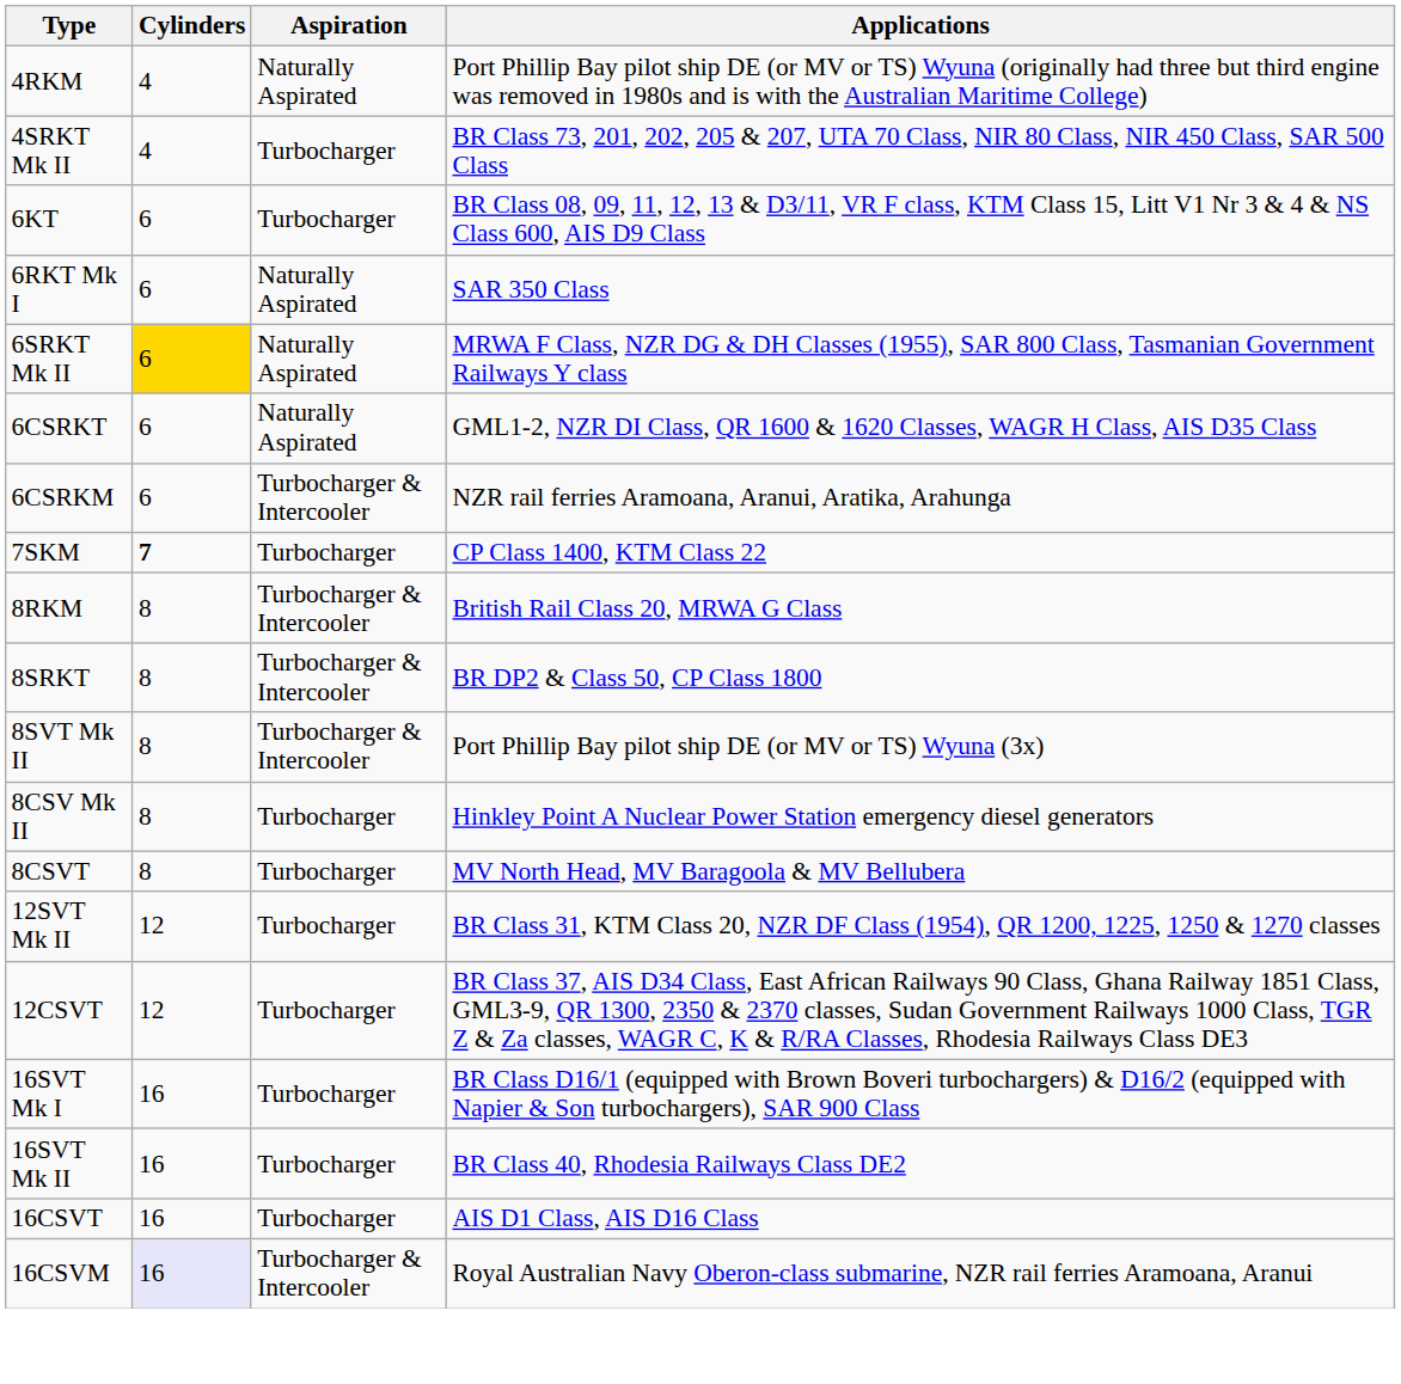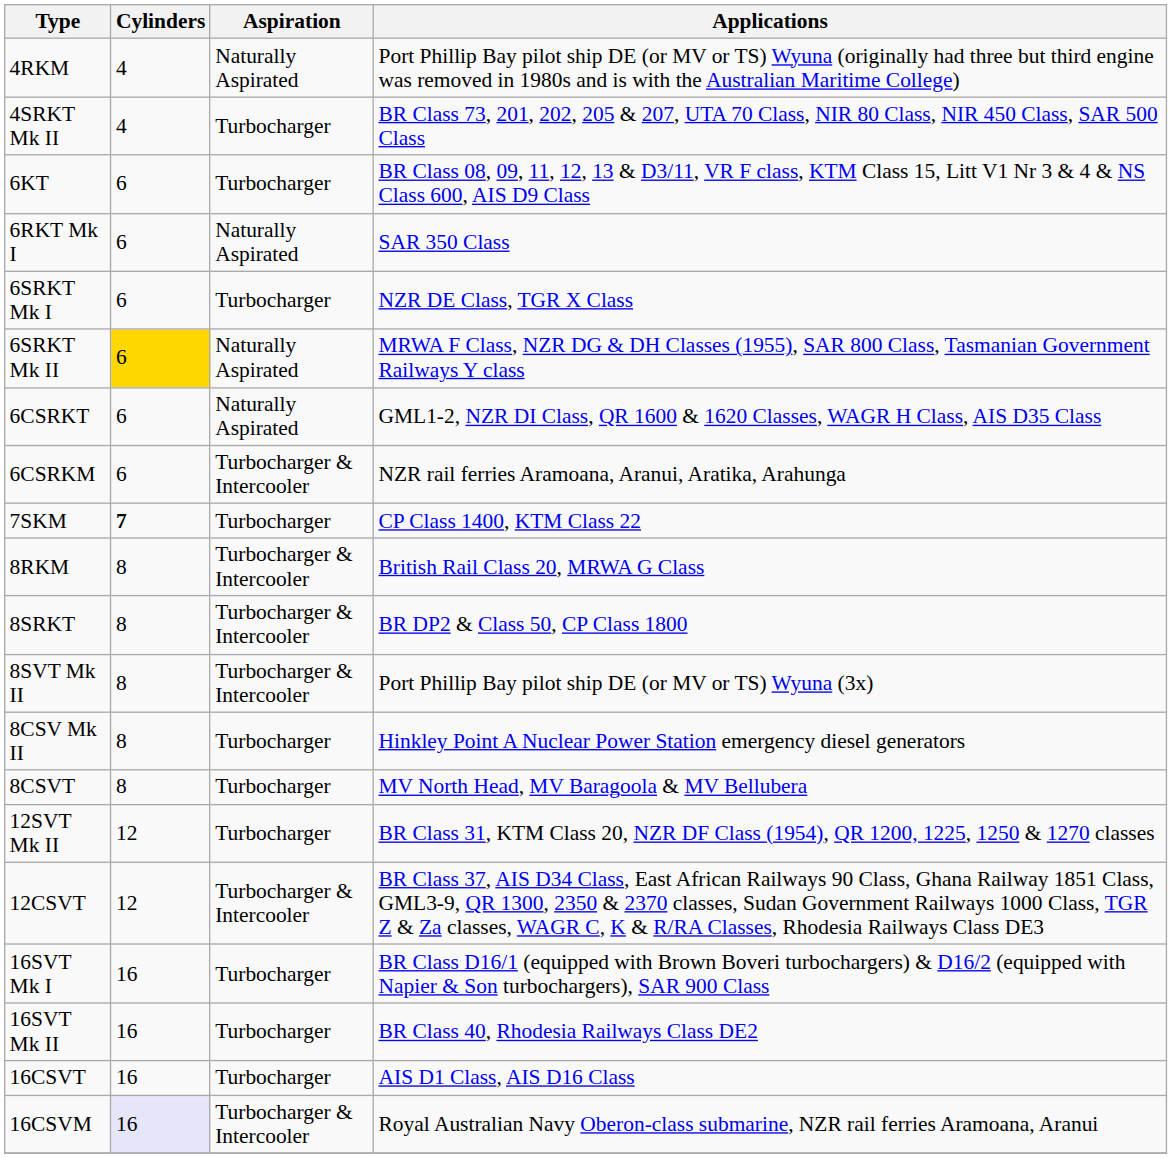+ row: 6SRKT Mk I | 6 | Turbocharger | NZR DE Class, TGR X Class
12CSVT | Aspiration: Turbocharger -> Turbocharger & Intercooler
